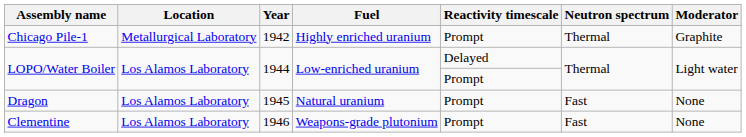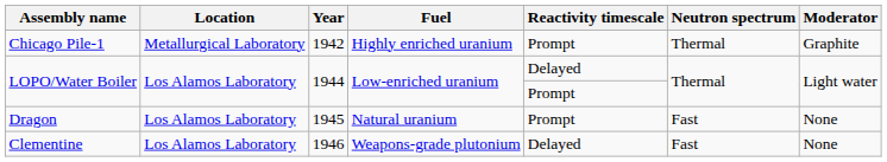Clementine | Reactivity timescale: Prompt -> Delayed
